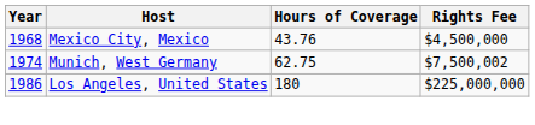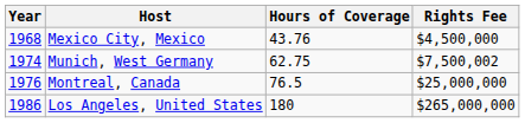+ row: 1976 | Montreal, Canada | 76.5 | $25,000,000
Los Angeles, United States | Rights Fee: $225,000,000 -> $265,000,000
